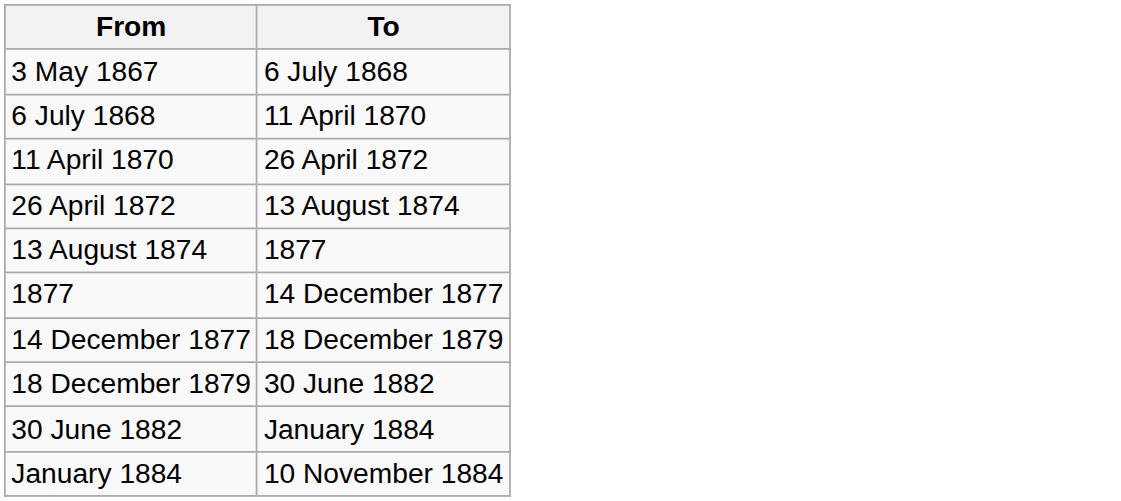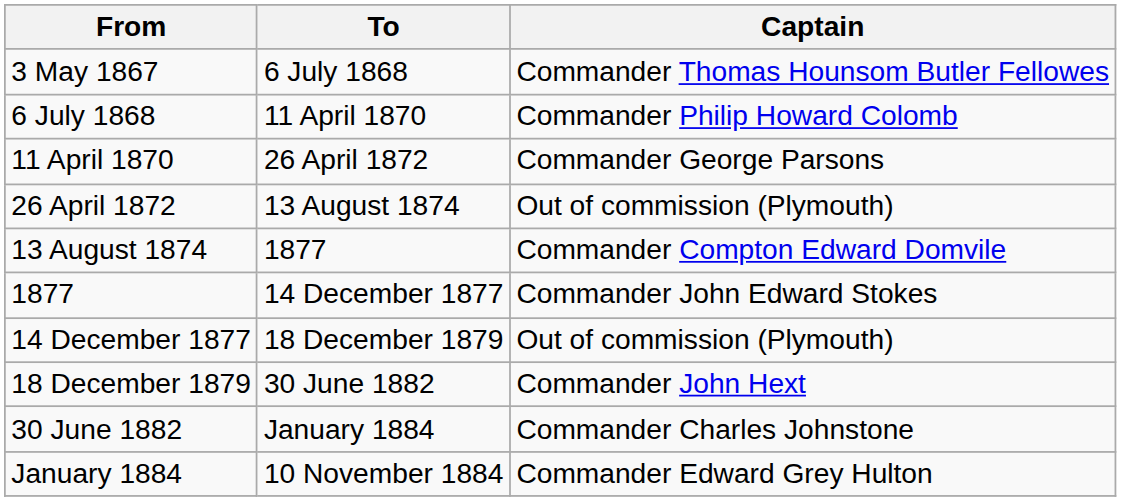+ column: Captain | Commander Thomas Hounsom Butler Fellowes | Commander Philip Howard Colomb | Commander George Parsons | Out of commission (Plymouth) | Commander Compton Edward Domvile | Commander John Edward Stokes | Out of commission (Plymouth) | Commander John Hext | Commander Charles Johnstone | Commander Edward Grey Hulton
